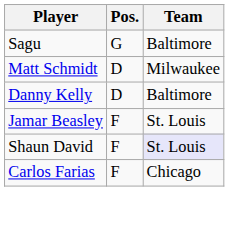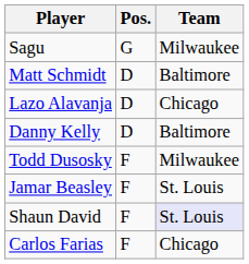Sagu | Team: Baltimore -> Milwaukee
Matt Schmidt | Team: Milwaukee -> Baltimore
+ row: Lazo Alavanja | D | Chicago
+ row: Todd Dusosky | F | Milwaukee
